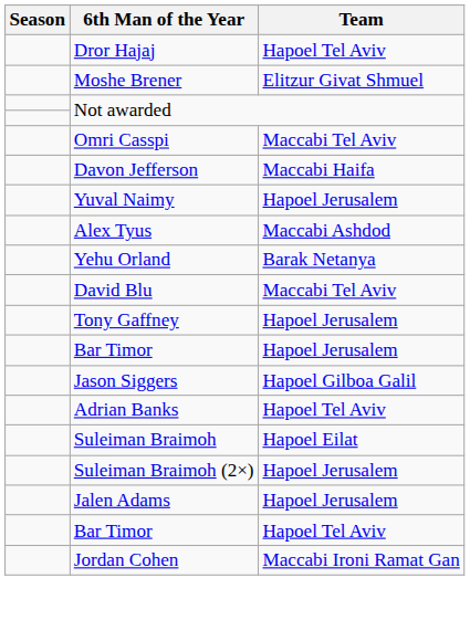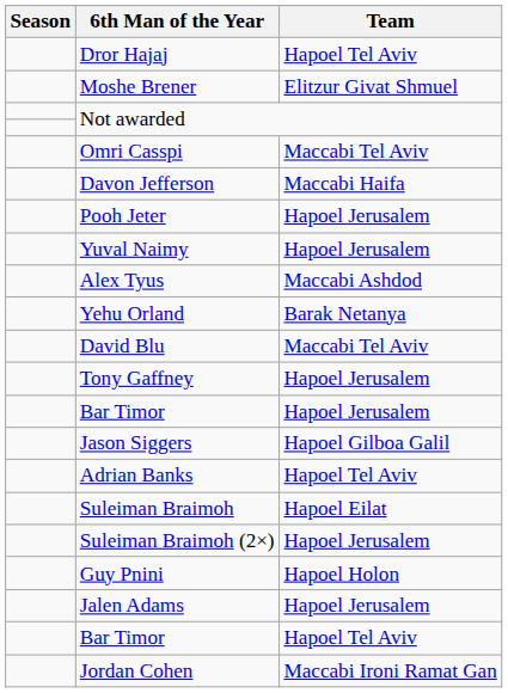+ row: Pooh Jeter | Hapoel Jerusalem
+ row: Guy Pnini | Hapoel Holon
